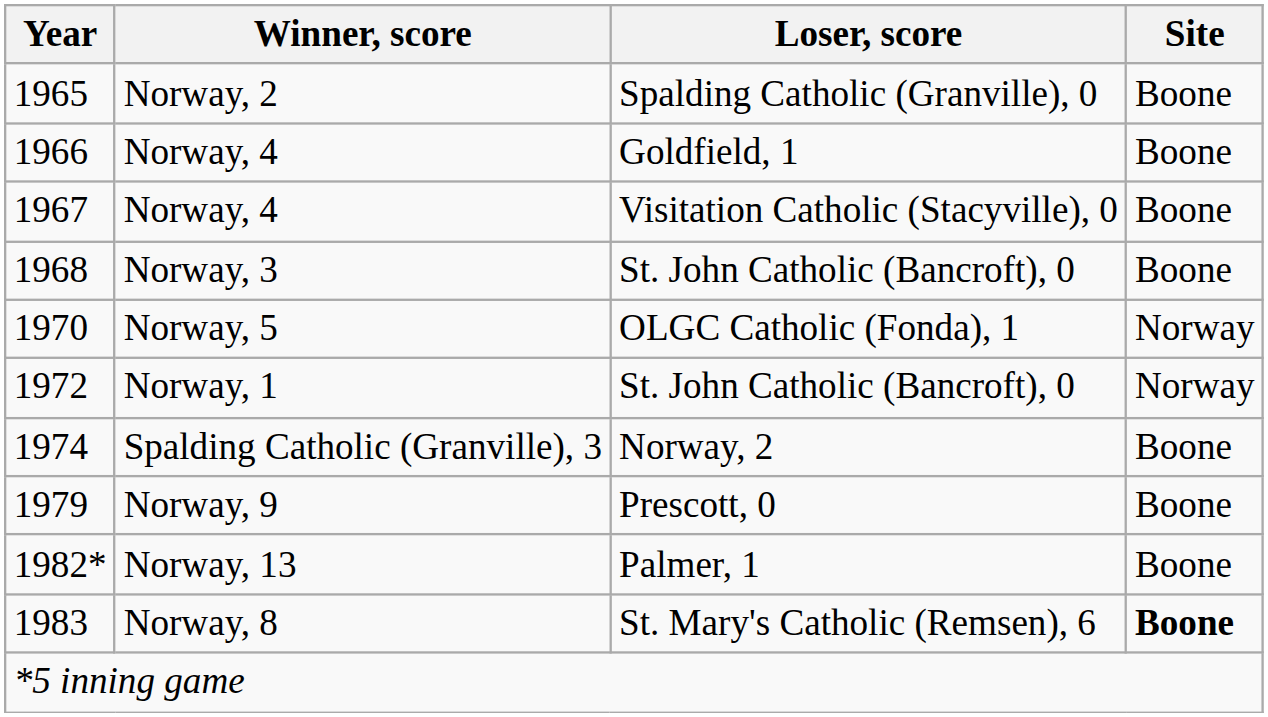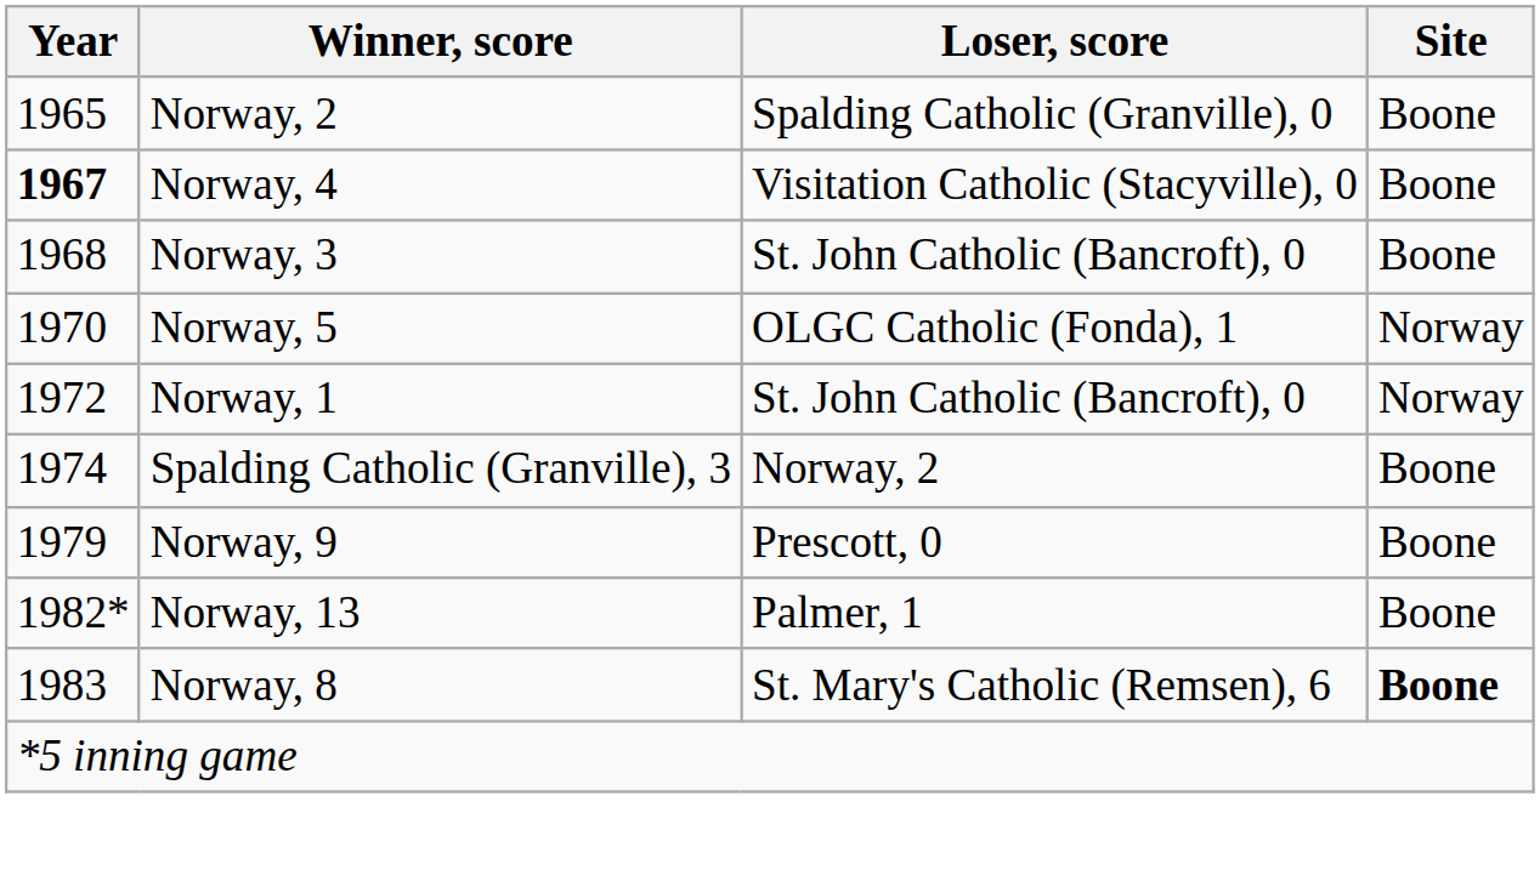- row: 1966 | Norway, 4 | Goldfield, 1 | Boone
Norway, 4 / Visitation Catholic (Stacyville), 0 | Year: normal -> bold
